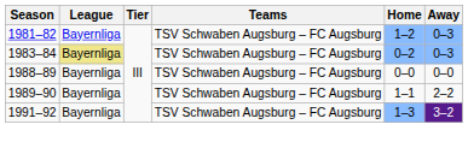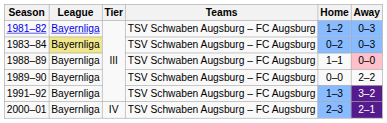1988–89 | Home: 0–0 -> 1–1
1988–89 | Away: no background -> pink background
1989–90 | Home: 1–1 -> 0–0
+ row: 2000–01 | Bayernliga | IV | TSV Schwaben Augsburg – FC Augsburg | 2–3 | 2–1
